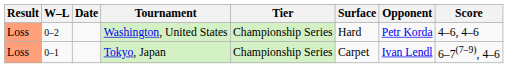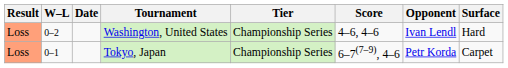columns swapped: Surface <-> Score
Washington, United States | Opponent: Petr Korda -> Ivan Lendl
Tokyo, Japan | Opponent: Ivan Lendl -> Petr Korda
